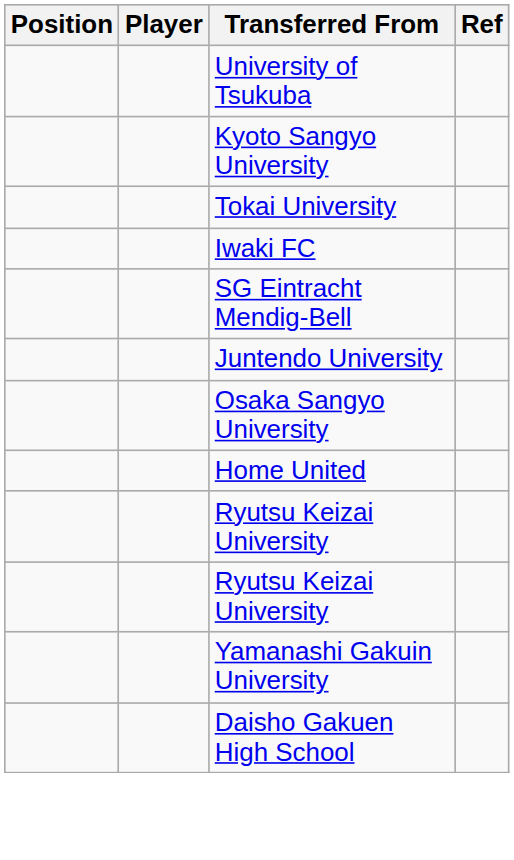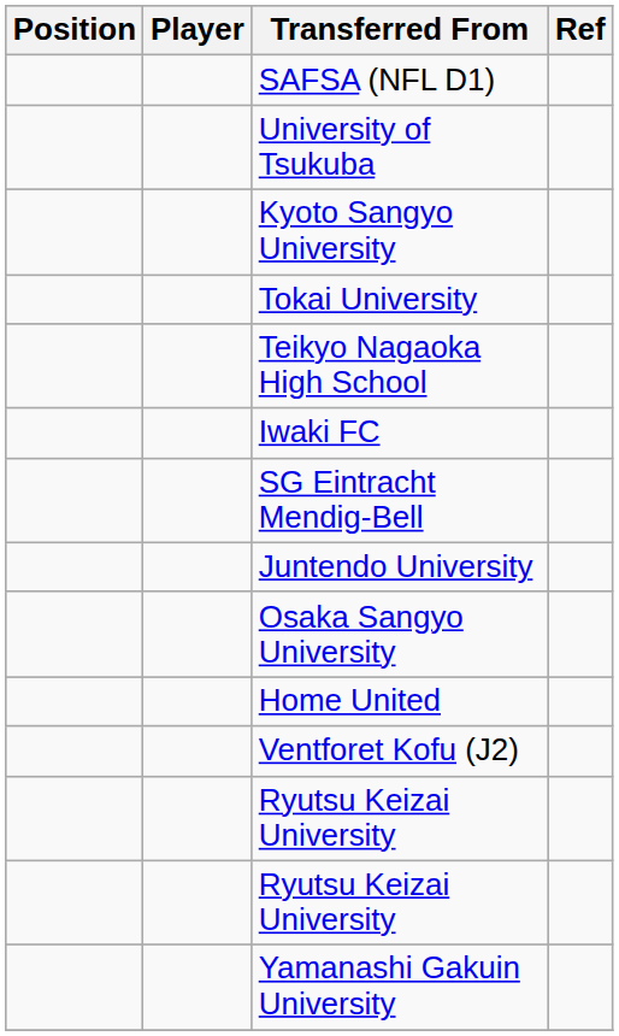+ row: SAFSA (NFL D1)
+ row: Teikyo Nagaoka High School
+ row: Ventforet Kofu (J2)
- row: Daisho Gakuen High School
